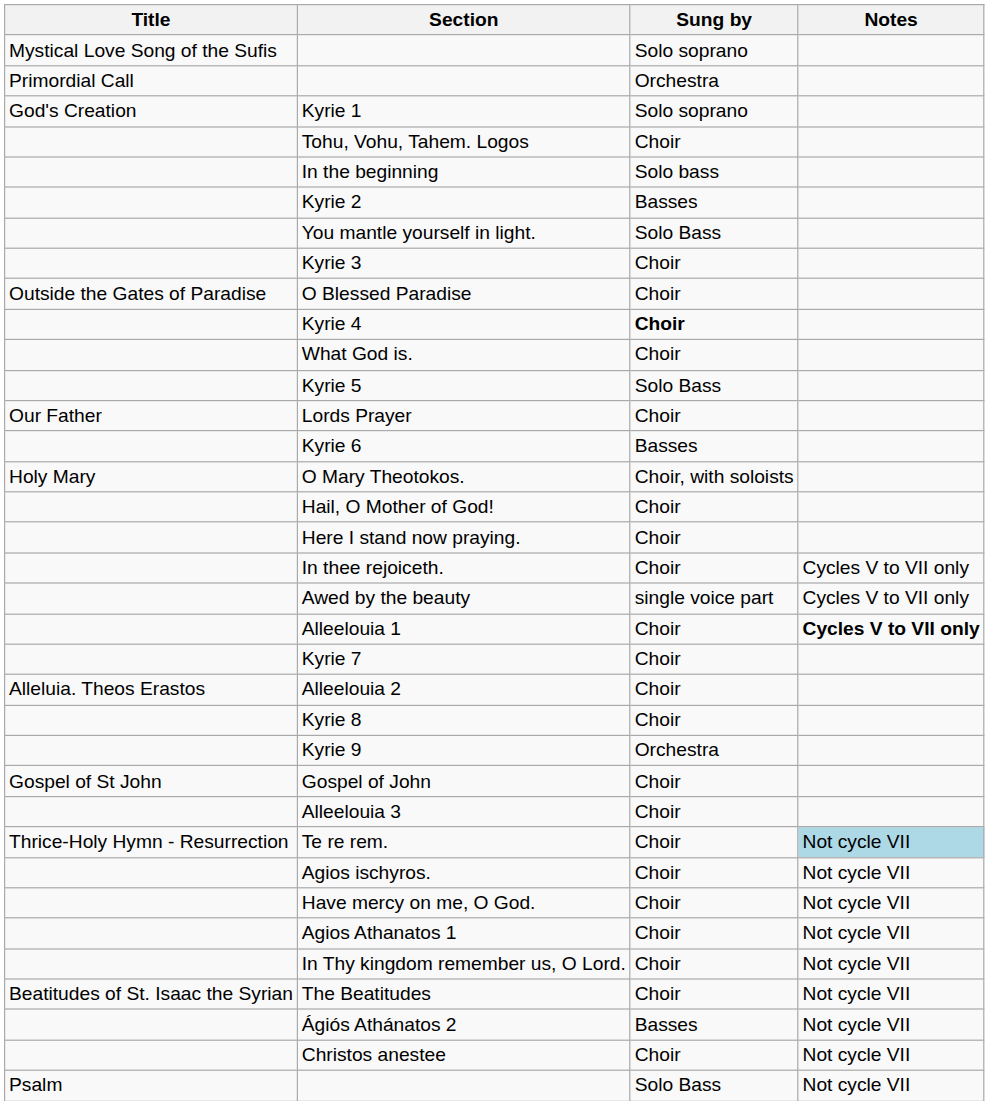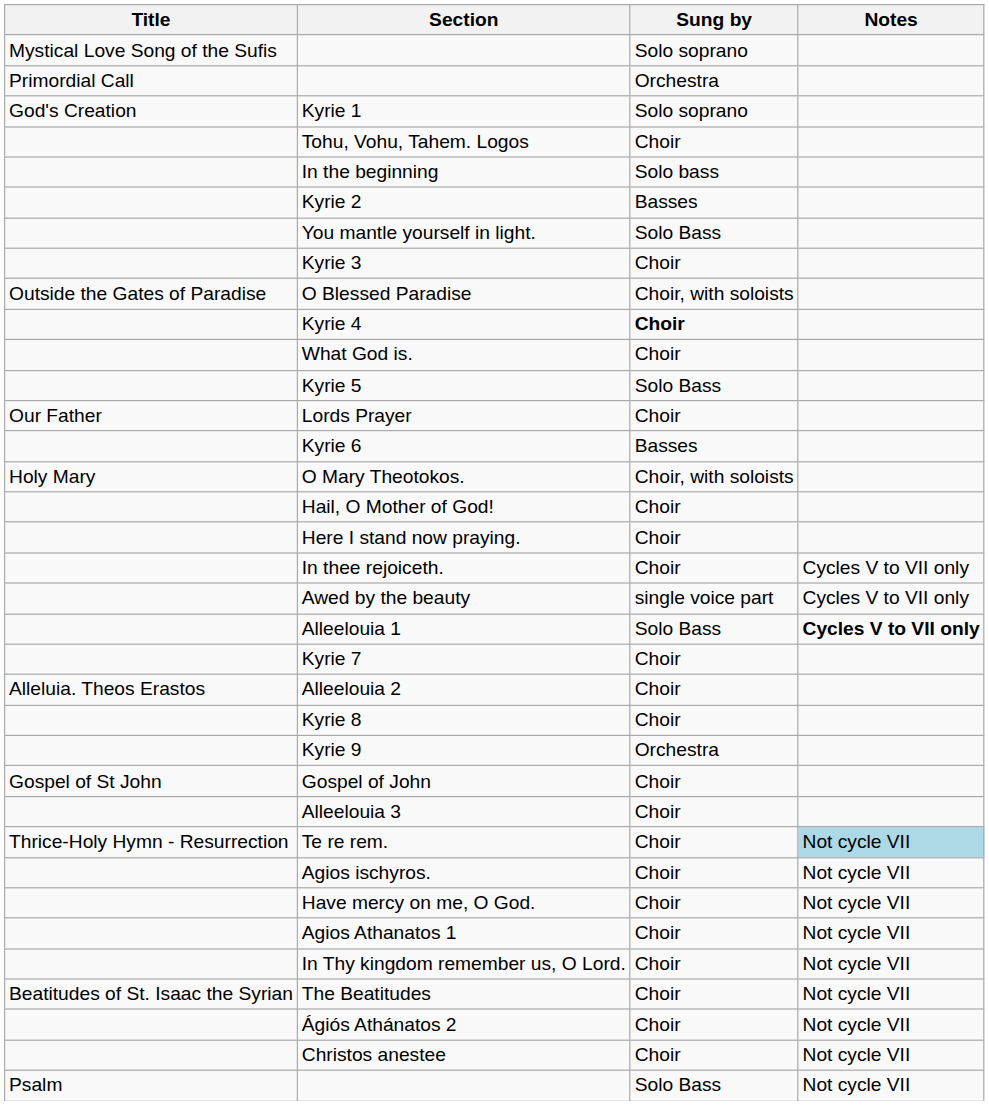O Blessed Paradise | Sung by: Choir -> Choir, with soloists
Alleelouia 1 | Sung by: Choir -> Solo Bass
Ágiós Athánatos 2 | Sung by: Basses -> Choir
